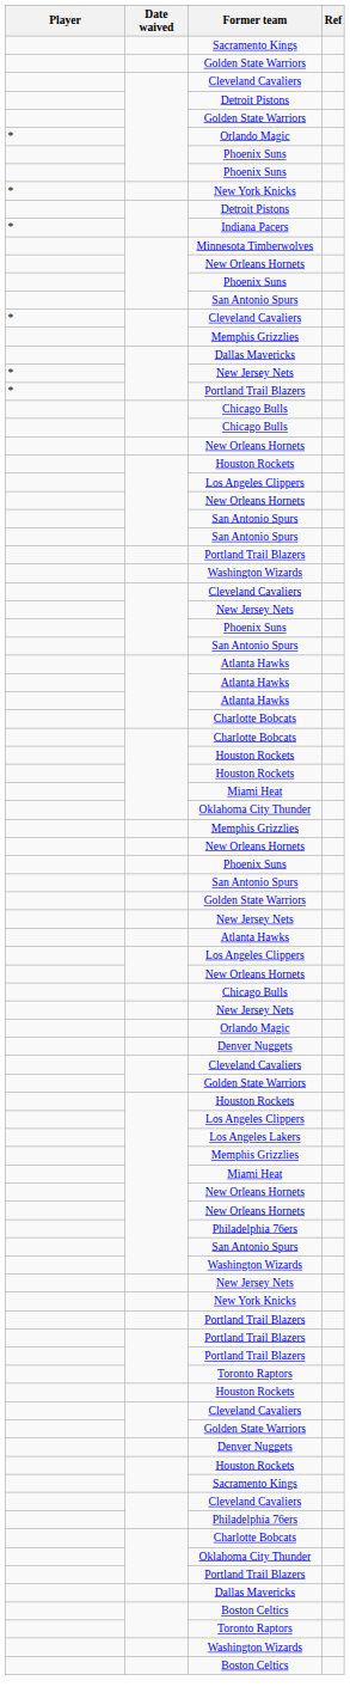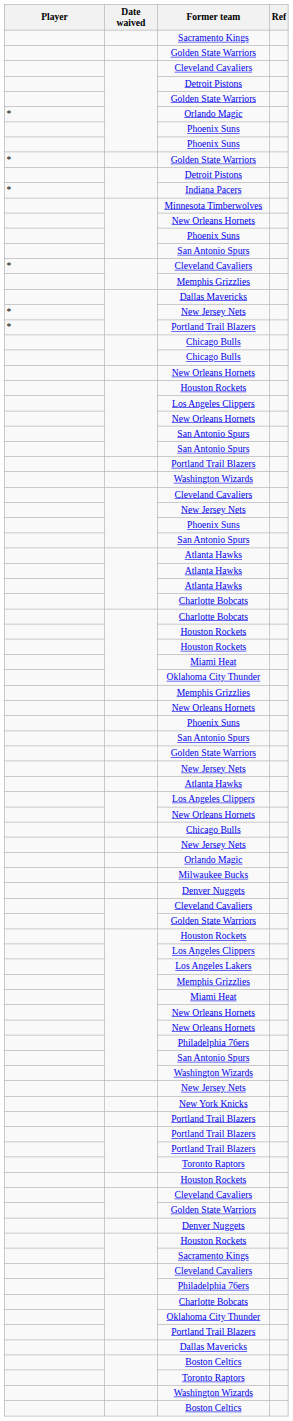- row: * | New York Knicks
+ row: * | Golden State Warriors
+ row: Milwaukee Bucks
